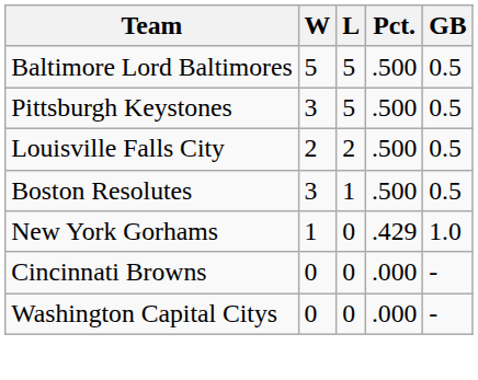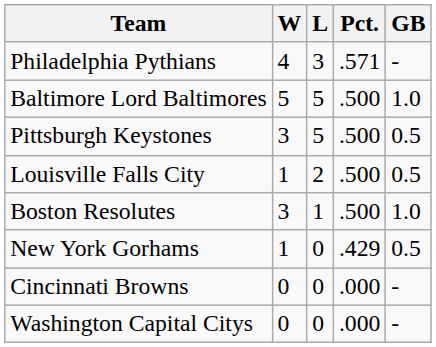+ row: Philadelphia Pythians | 4 | 3 | .571 | -
Baltimore Lord Baltimores | GB: 0.5 -> 1.0
Louisville Falls City | W: 2 -> 1
Boston Resolutes | GB: 0.5 -> 1.0
New York Gorhams | GB: 1.0 -> 0.5
